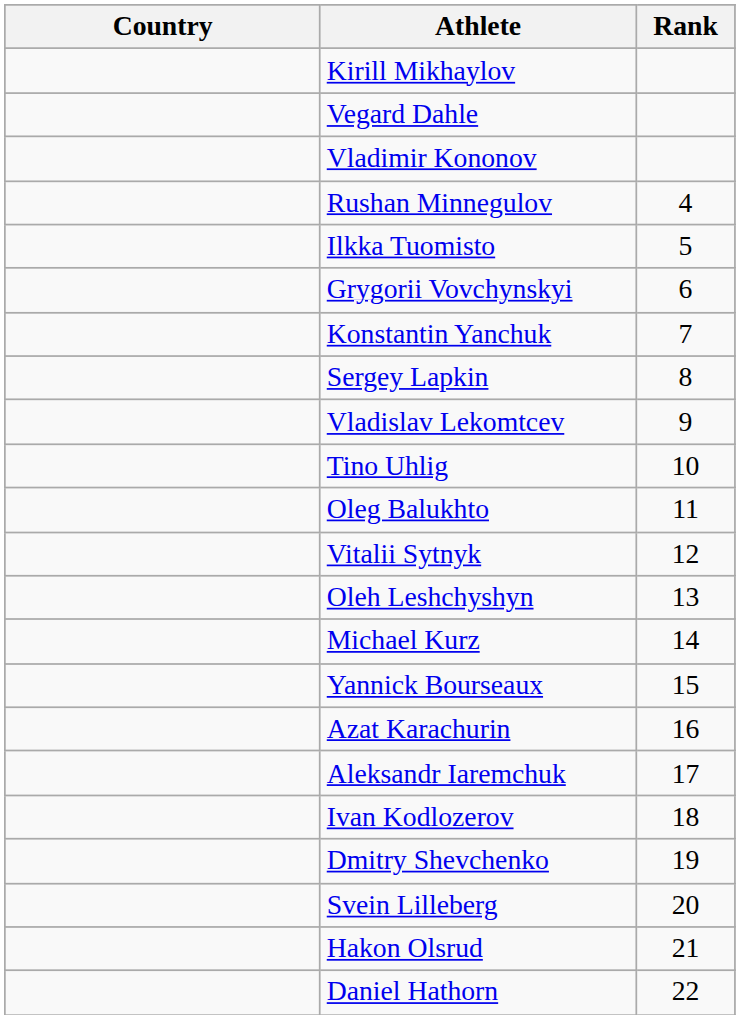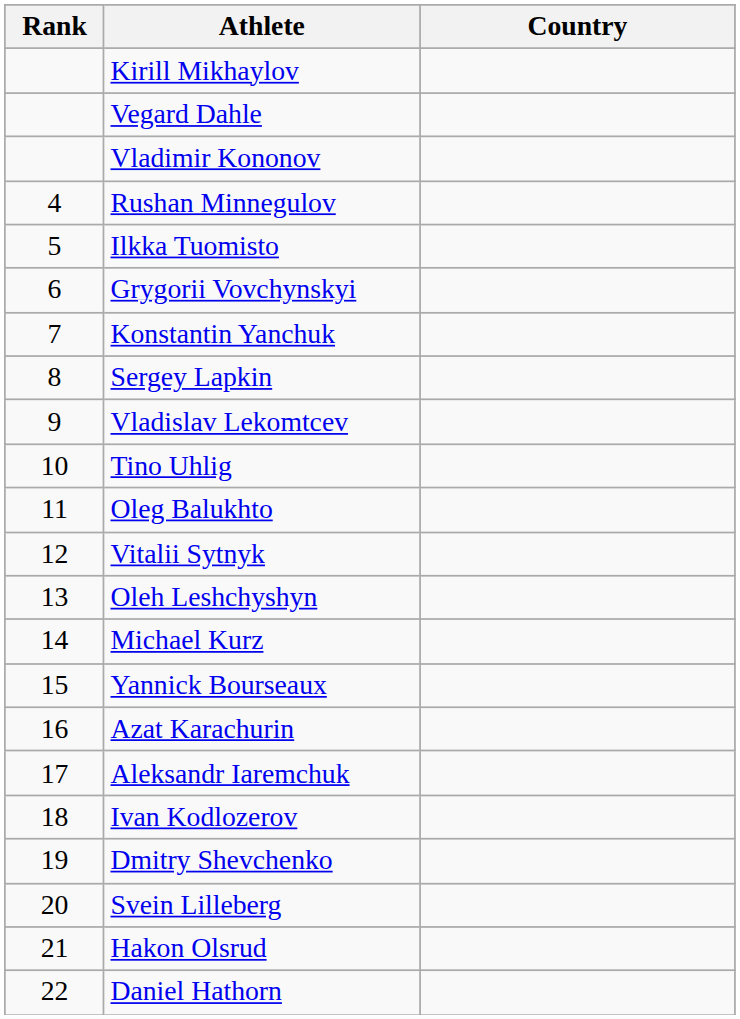columns swapped: Rank <-> Country
